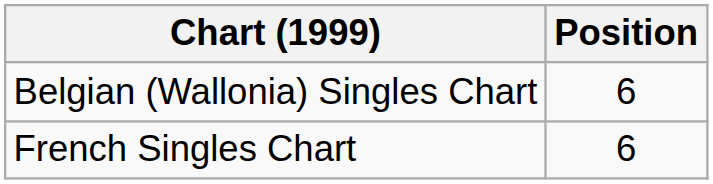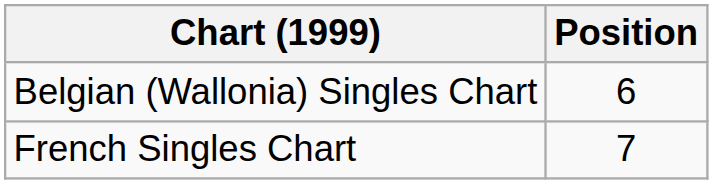French Singles Chart | Position: 6 -> 7
